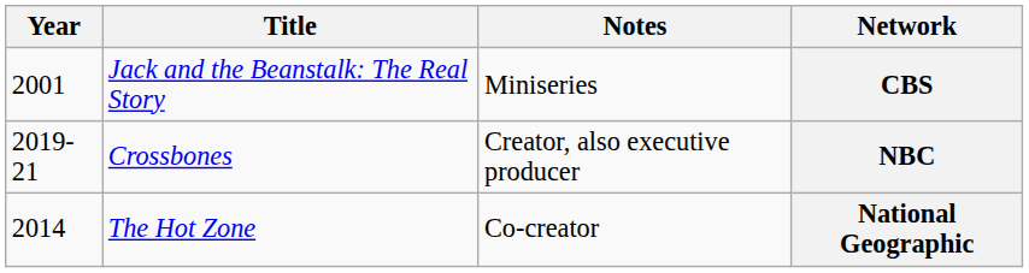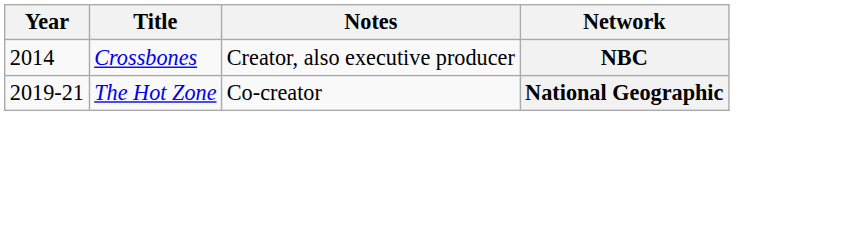- row: 2001 | Jack and the Beanstalk: The Real Story | Miniseries | CBS
NBC | Year: 2019-21 -> 2014
National Geographic | Year: 2014 -> 2019-21
